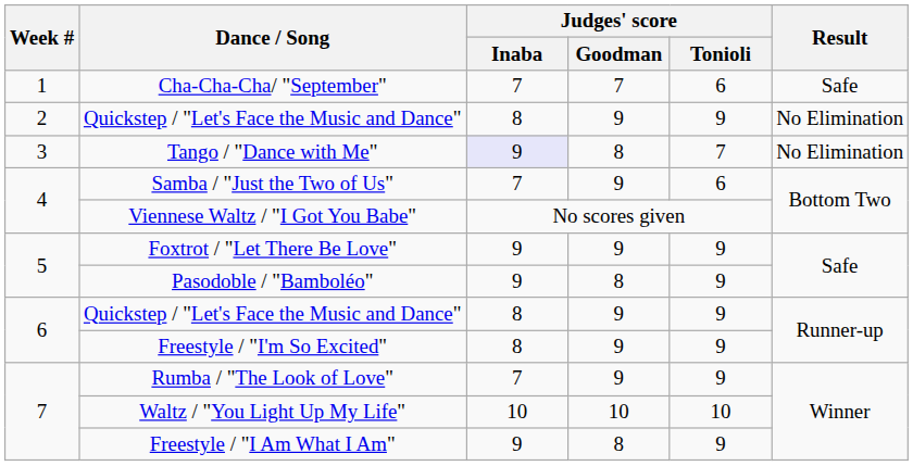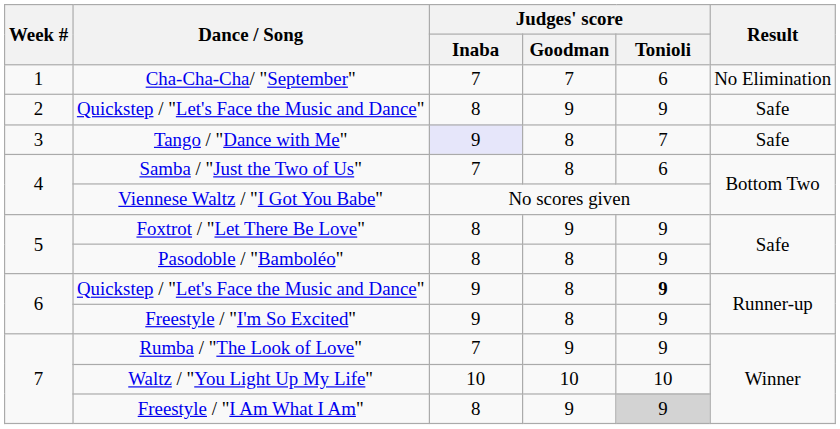Cha-Cha-Cha/ "September" | Result: Safe -> No Elimination
2 / Quickstep / "Let's Face the Music and Dance" | Result: No Elimination -> Safe
Tango / "Dance with Me" | Result: No Elimination -> Safe
Samba / "Just the Two of Us" | Judges' score / Goodman: 9 -> 8
Foxtrot / "Let There Be Love" | Judges' score / Inaba: 9 -> 8
Pasodoble / "Bamboléo" | Judges' score / Inaba: 9 -> 8
6 / Quickstep / "Let's Face the Music and Dance" | Judges' score / Inaba: 8 -> 9
6 / Quickstep / "Let's Face the Music and Dance" | Judges' score / Goodman: 9 -> 8
6 / Quickstep / "Let's Face the Music and Dance" | Judges' score / Tonioli: normal -> bold
Freestyle / "I'm So Excited" | Judges' score / Inaba: 8 -> 9
Freestyle / "I'm So Excited" | Judges' score / Goodman: 9 -> 8
Freestyle / "I Am What I Am" | Judges' score / Inaba: 9 -> 8
Freestyle / "I Am What I Am" | Judges' score / Goodman: 8 -> 9
Freestyle / "I Am What I Am" | Judges' score / Tonioli: no background -> lightgrey background
